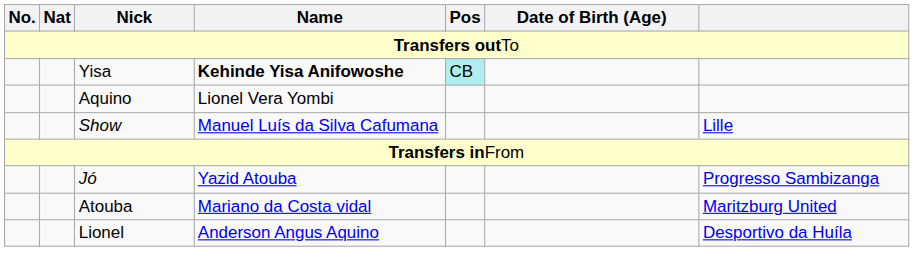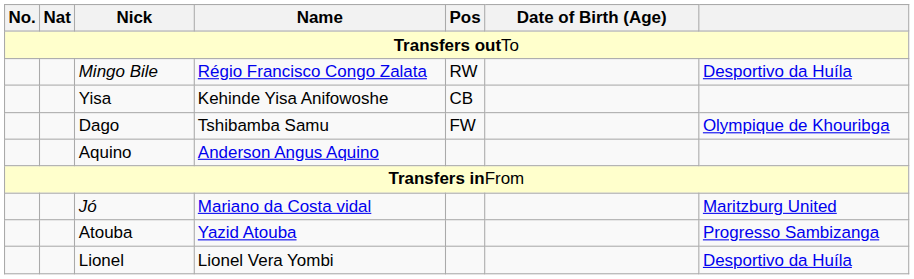+ row: Mingo Bile | Régio Francisco Congo Zalata | RW | Desportivo da Huíla
Yisa | Name: bold -> normal
Yisa | Pos: paleturquoise background -> no background
+ row: Dago | Tshibamba Samu | FW | Olympique de Khouribga
Aquino | Name: Lionel Vera Yombi -> Anderson Angus Aquino
- row: Show | Manuel Luís da Silva Cafumana | Lille
Jó | Name: Yazid Atouba -> Mariano da Costa vidal
Jó | column 7: Progresso Sambizanga -> Maritzburg United
Atouba | Name: Mariano da Costa vidal -> Yazid Atouba
Atouba | column 7: Maritzburg United -> Progresso Sambizanga
Lionel | Name: Anderson Angus Aquino -> Lionel Vera Yombi
